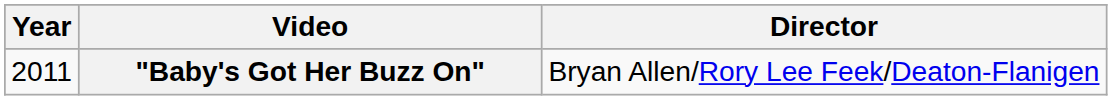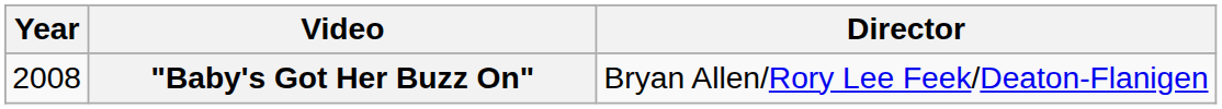"Baby's Got Her Buzz On" | Year: 2011 -> 2008
